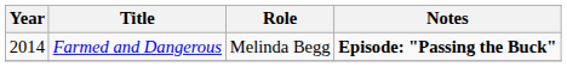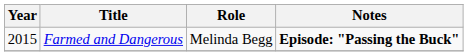Farmed and Dangerous | Year: 2014 -> 2015
